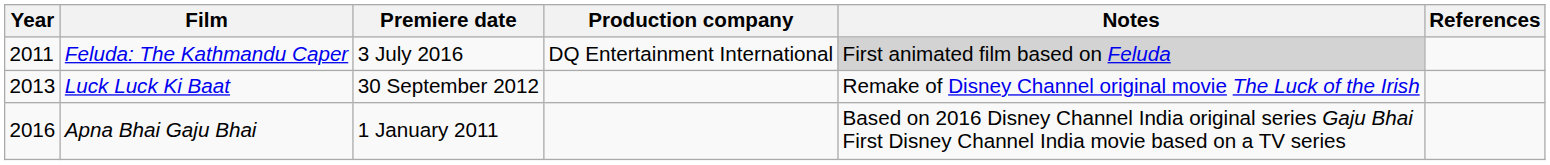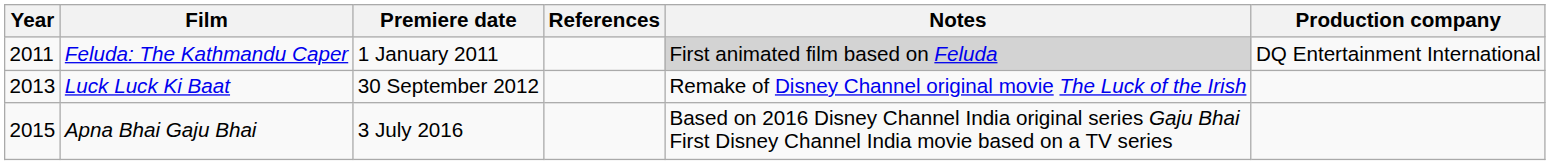columns swapped: Production company <-> References
Feluda: The Kathmandu Caper | Premiere date: 3 July 2016 -> 1 January 2011
Apna Bhai Gaju Bhai | Year: 2016 -> 2015
Apna Bhai Gaju Bhai | Premiere date: 1 January 2011 -> 3 July 2016
